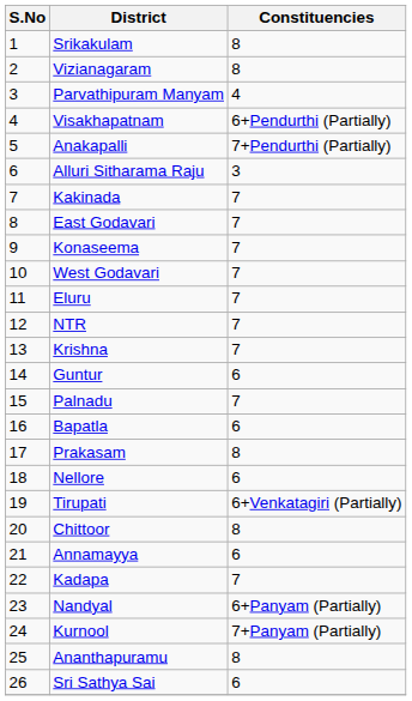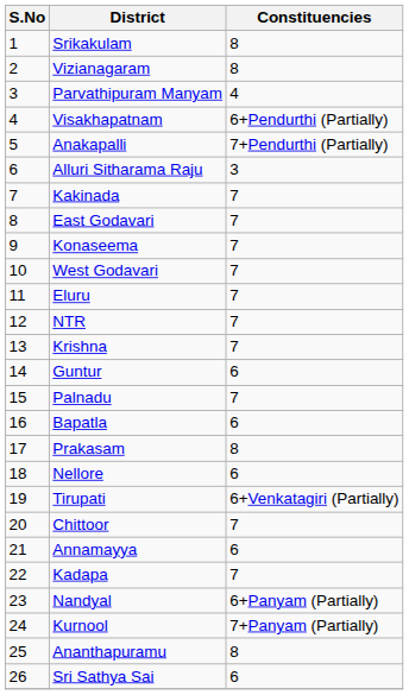Chittoor | Constituencies: 8 -> 7
